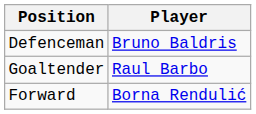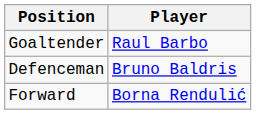rows swapped: Goaltender <-> Defenceman
